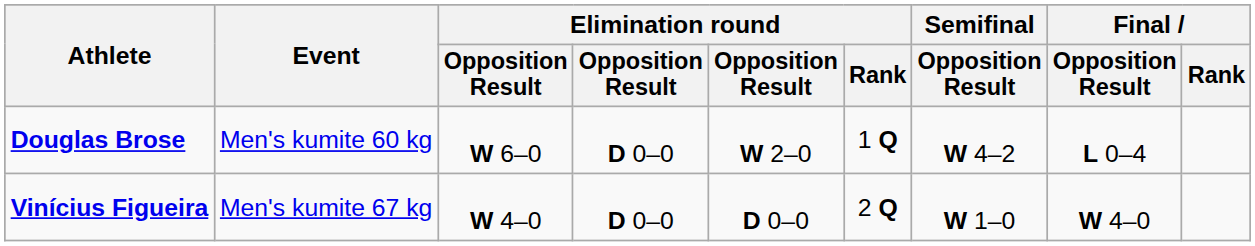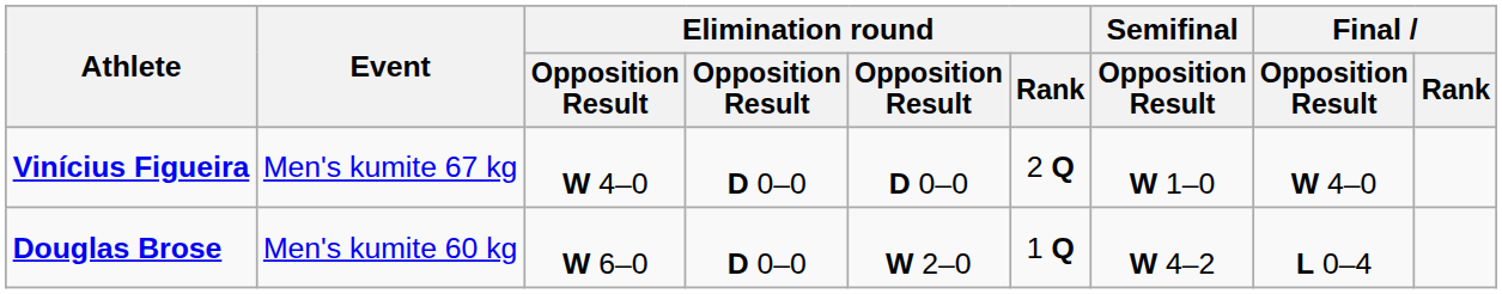rows swapped: Douglas Brose <-> Vinícius Figueira
